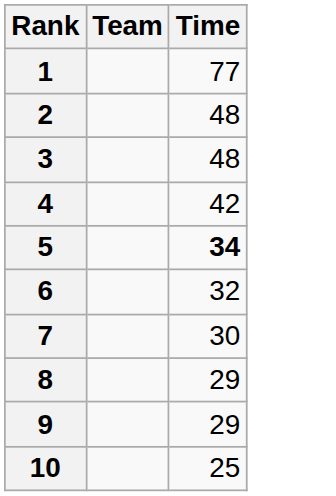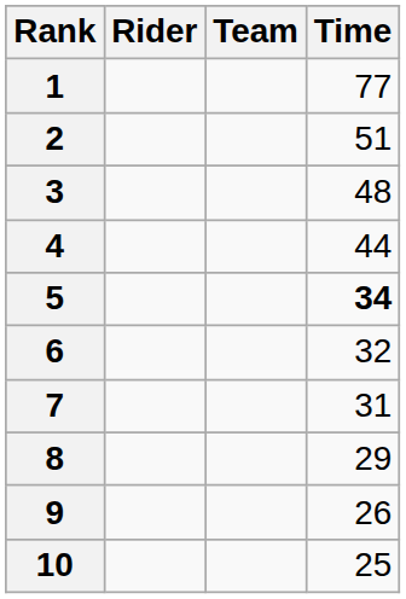+ column: Rider
2 | Time: 48 -> 51
4 | Time: 42 -> 44
7 | Time: 30 -> 31
9 | Time: 29 -> 26
